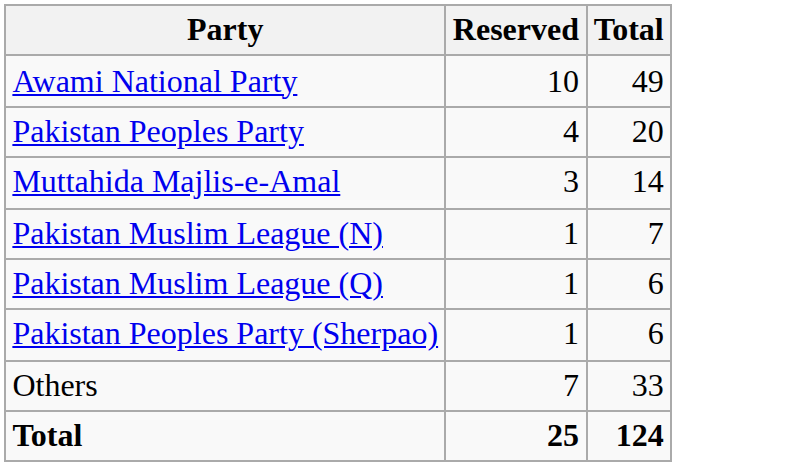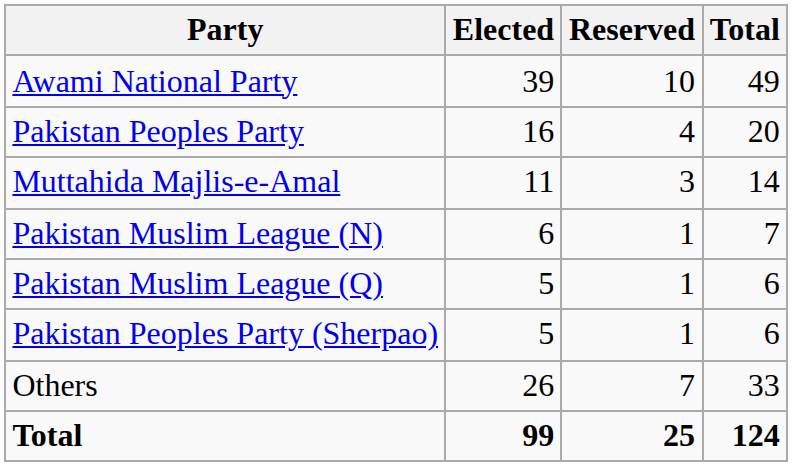+ column: Elected | 39 | 16 | 11 | 6 | 5 | 5 | 26 | 99
